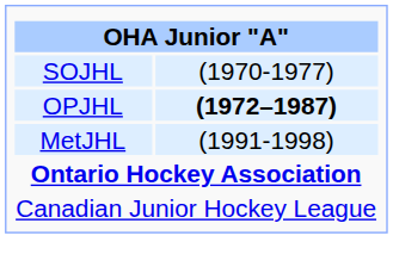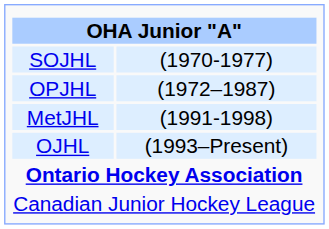OPJHL | column 2: bold -> normal
+ row: OJHL | (1993–Present)
